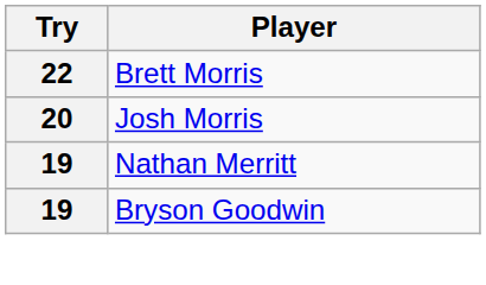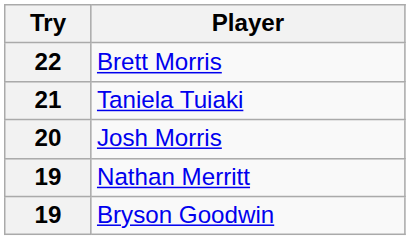+ row: 21 | Taniela Tuiaki
